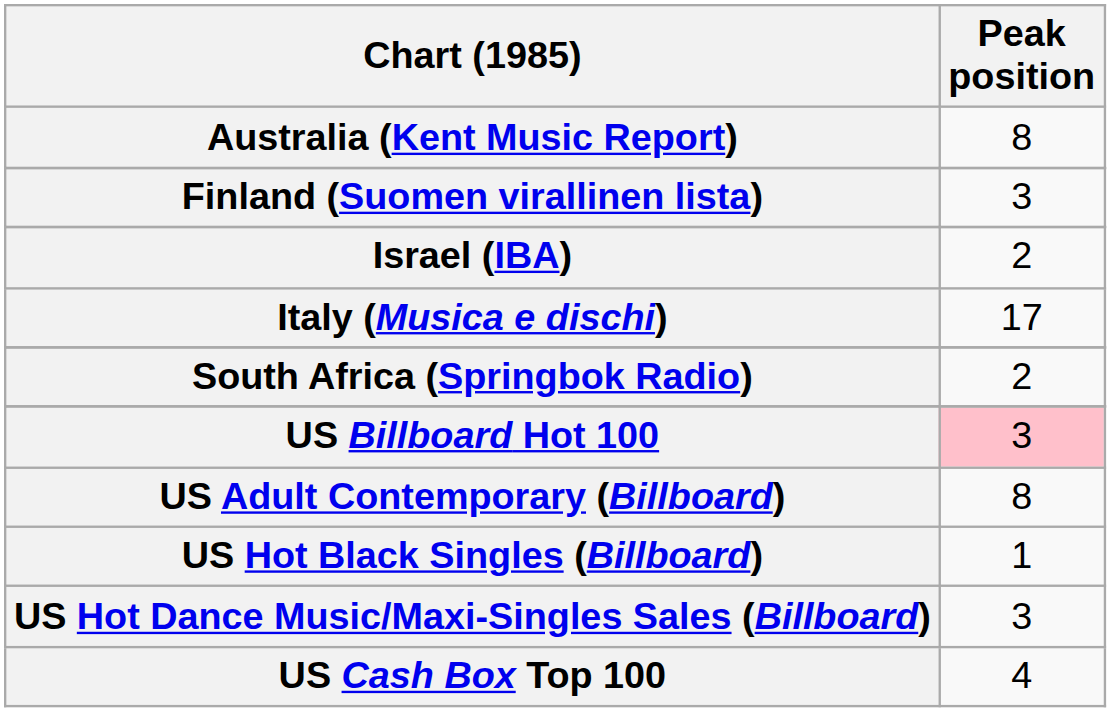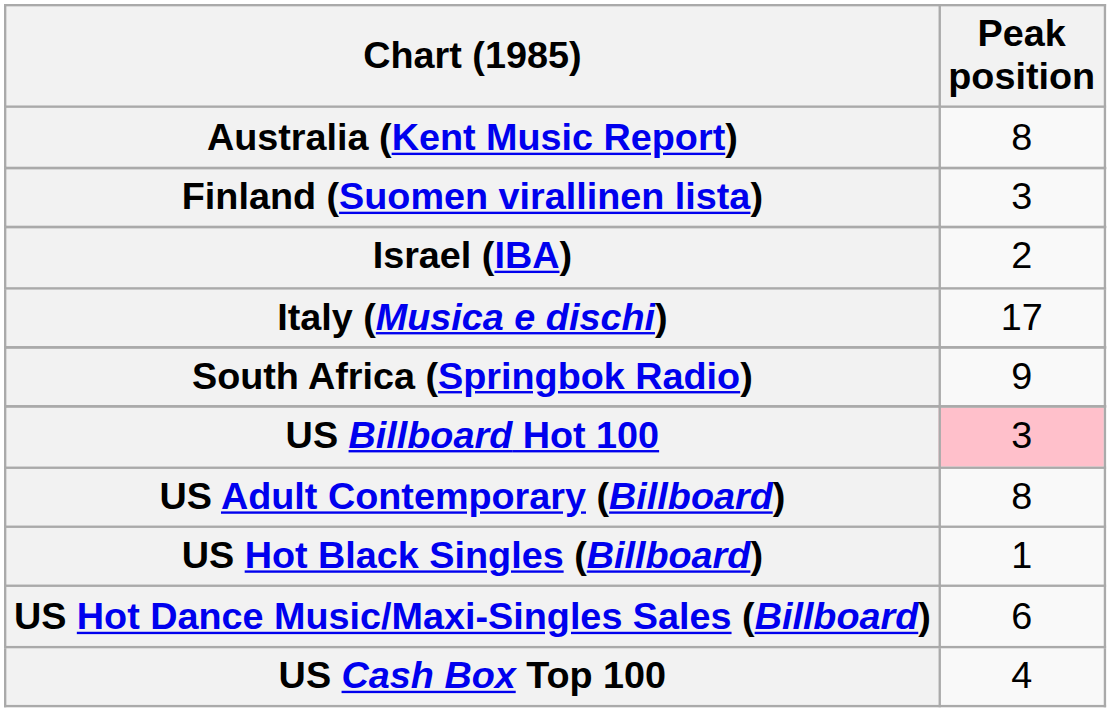South Africa (Springbok Radio) | Peak position: 2 -> 9
US Hot Dance Music/Maxi-Singles Sales (Billboard) | Peak position: 3 -> 6
